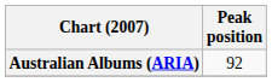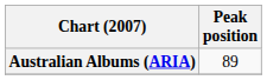Australian Albums (ARIA) | Peak position: 92 -> 89
